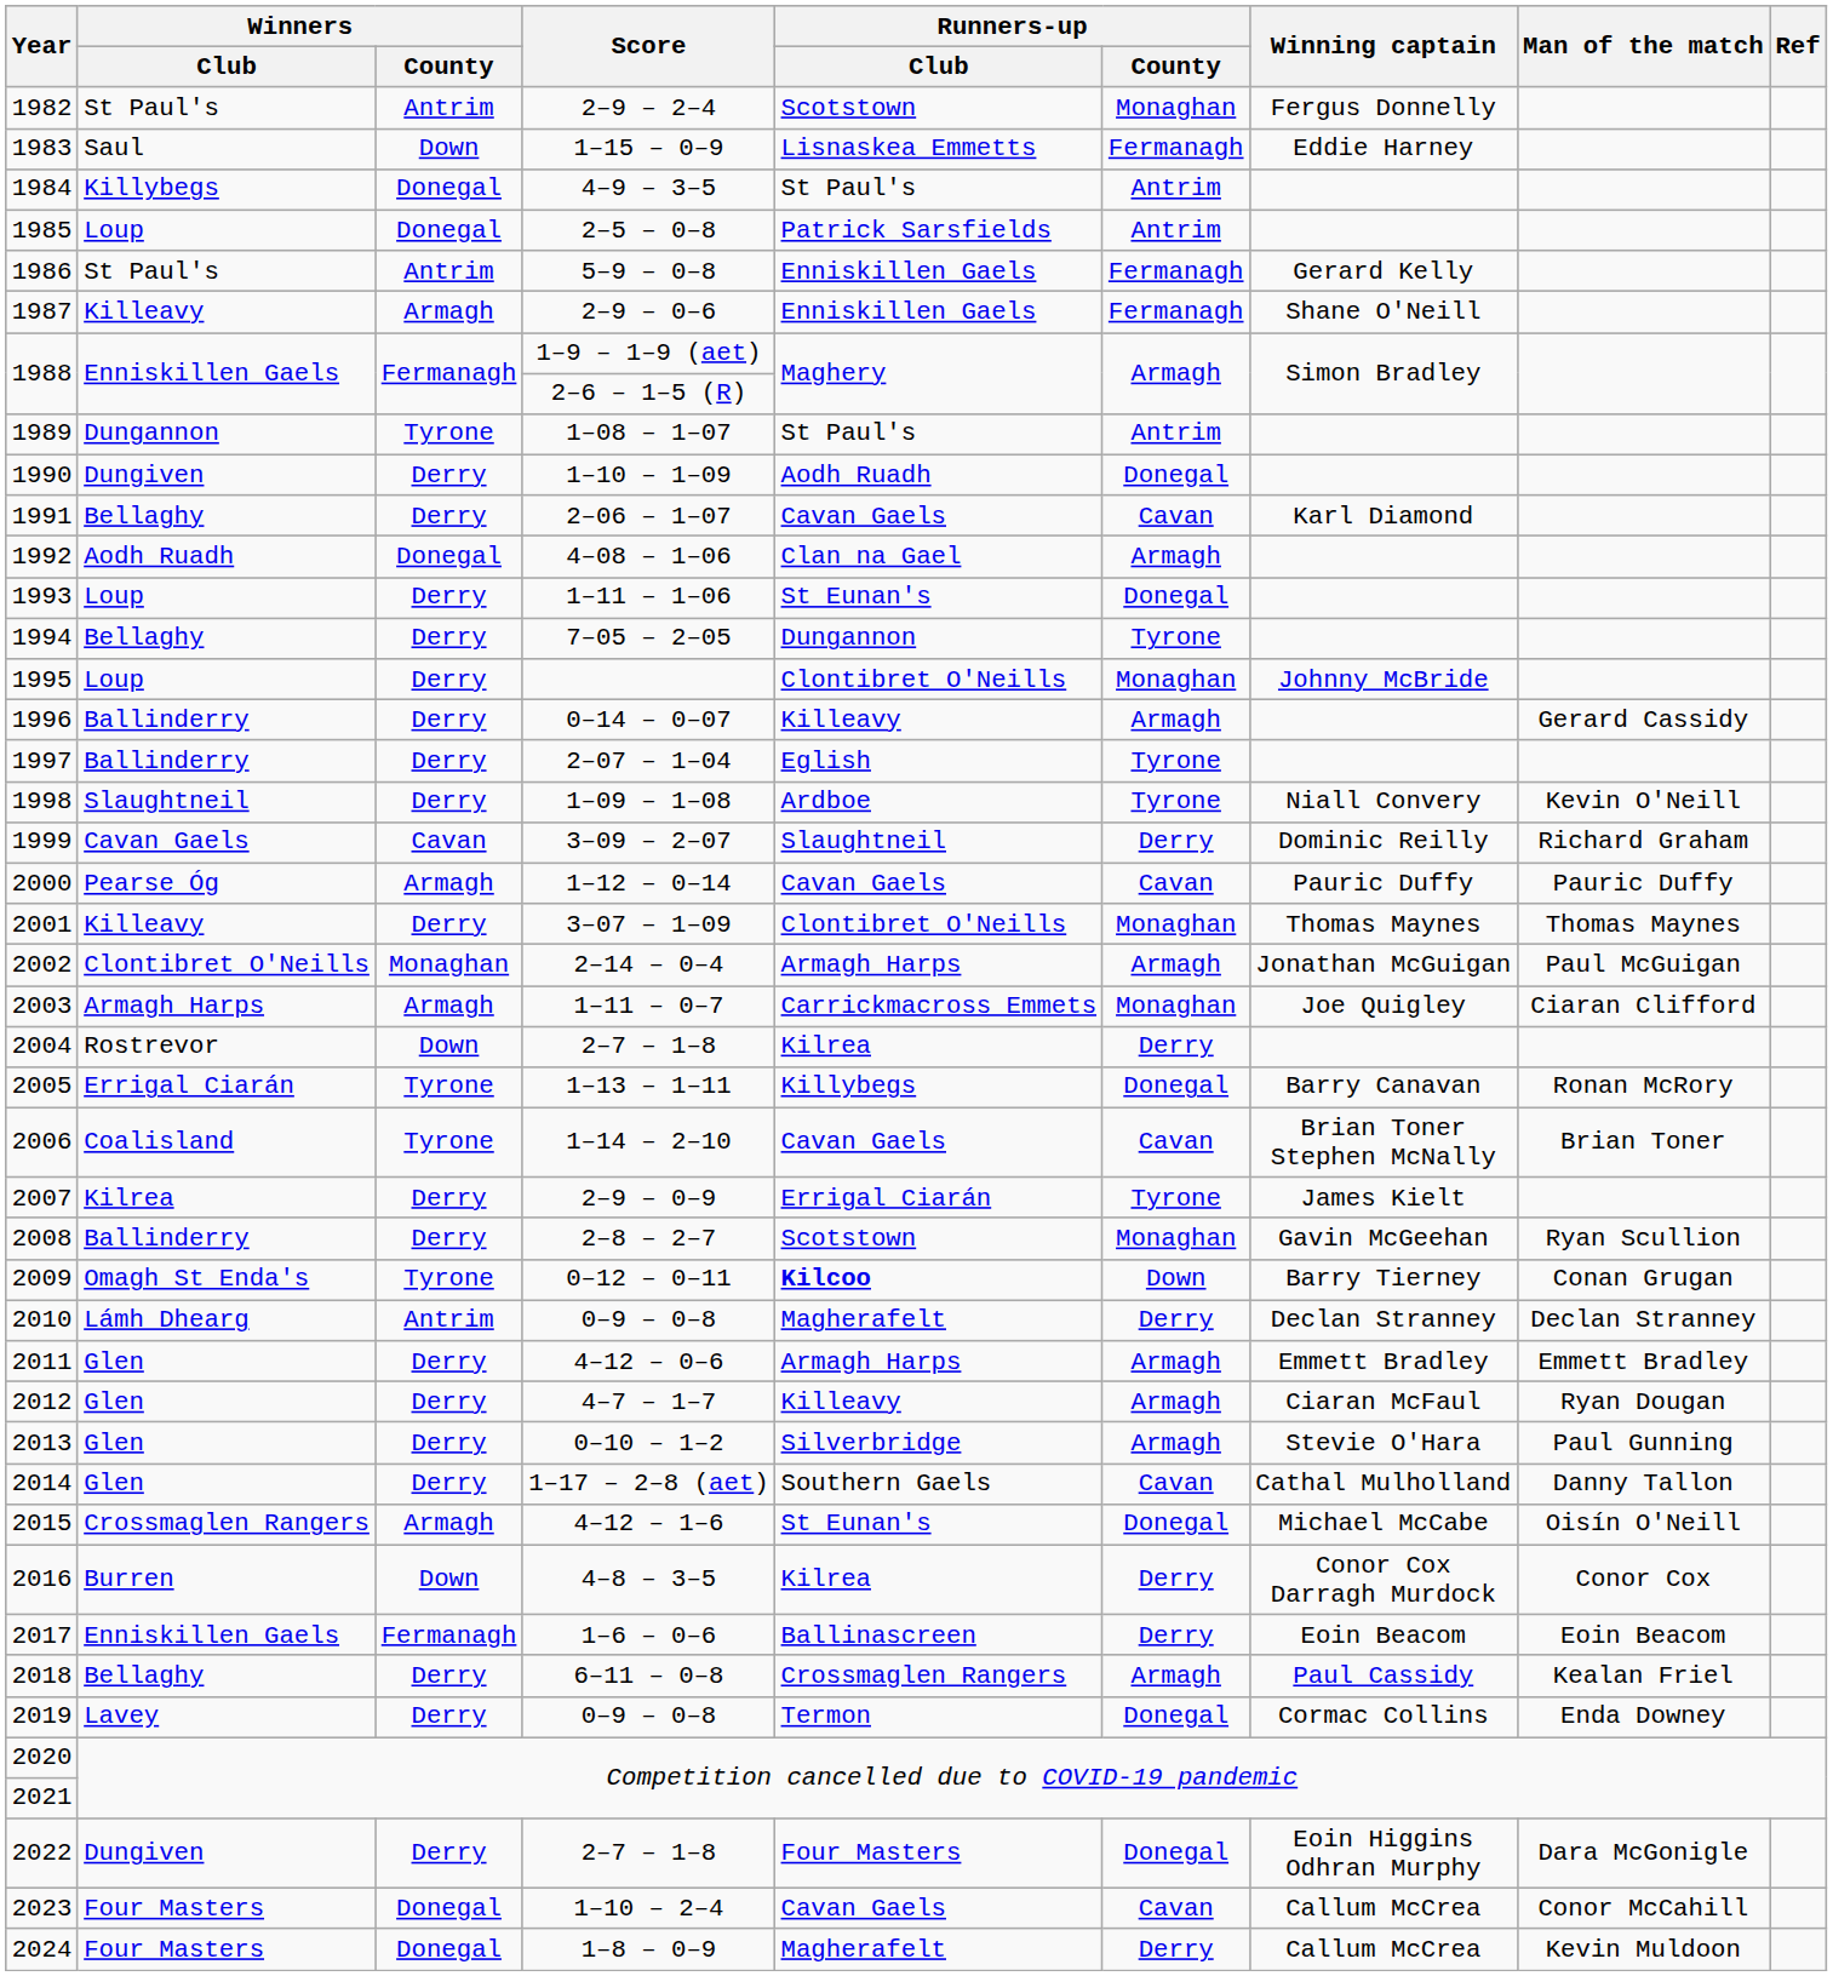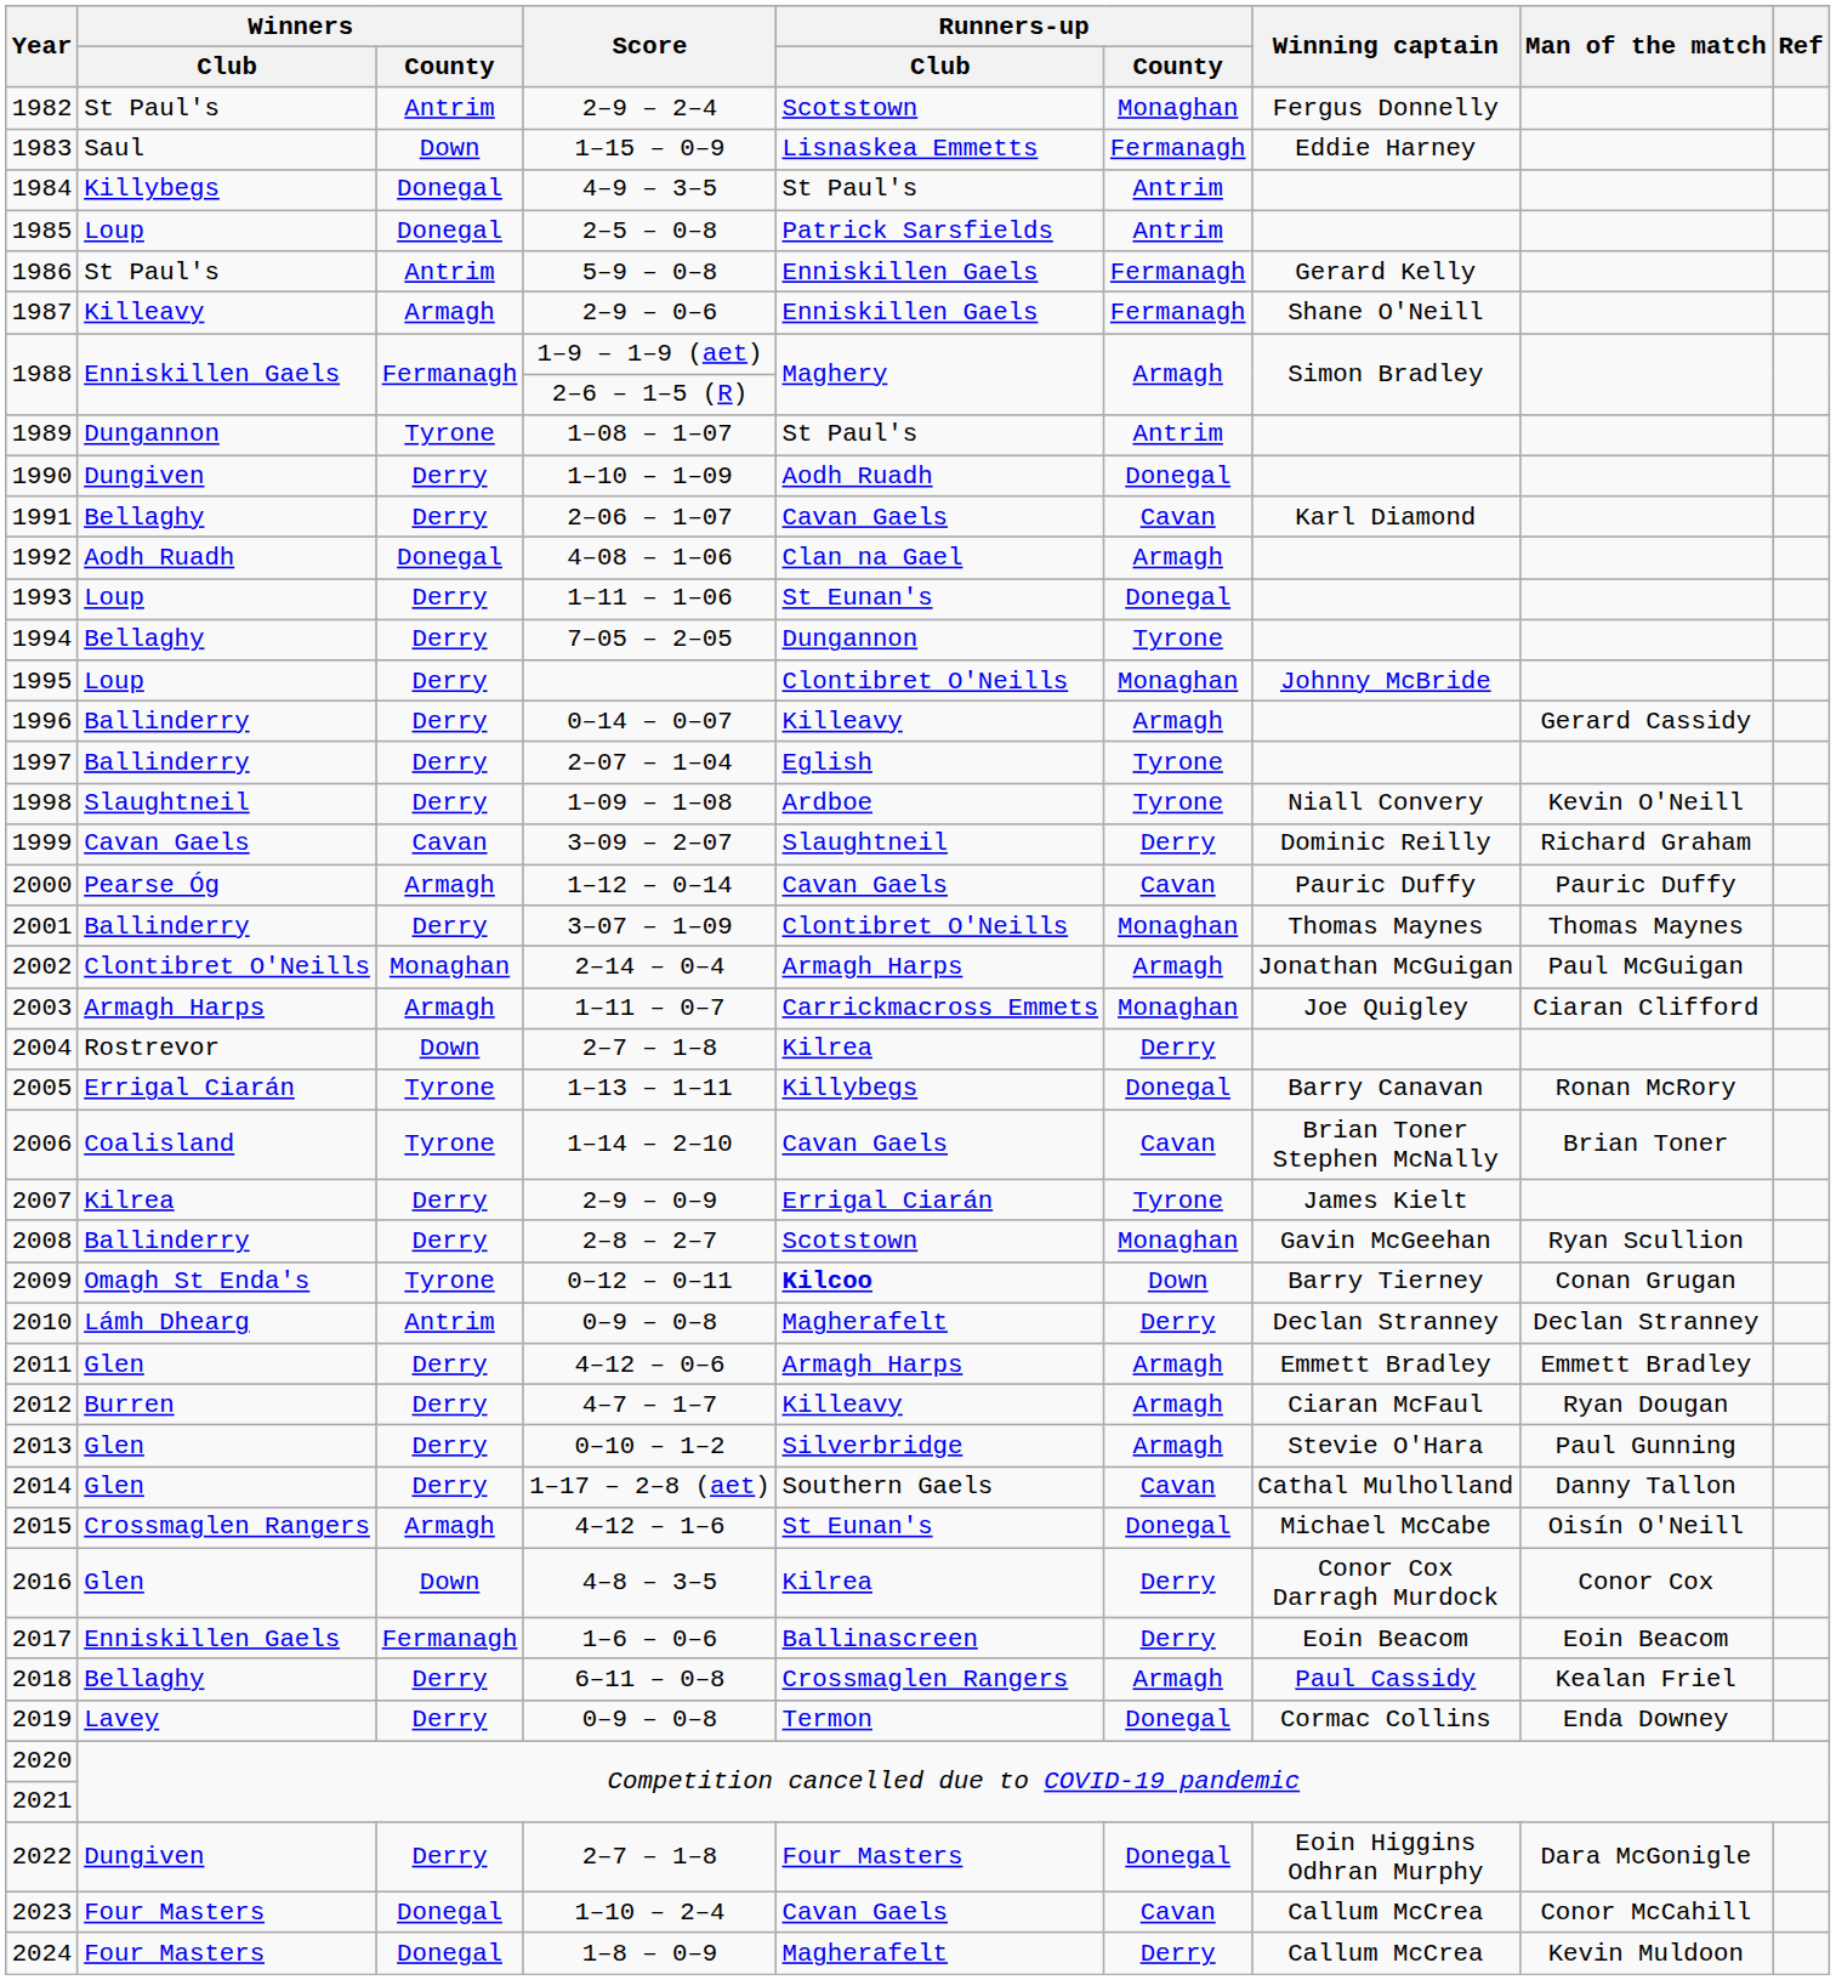2001 | Winners / Club: Killeavy -> Ballinderry
2012 | Winners / Club: Glen -> Burren
2016 | Winners / Club: Burren -> Glen
